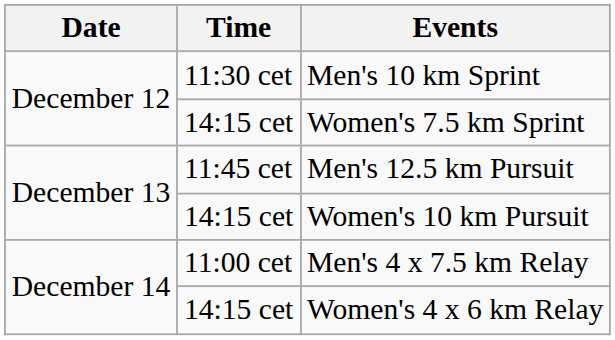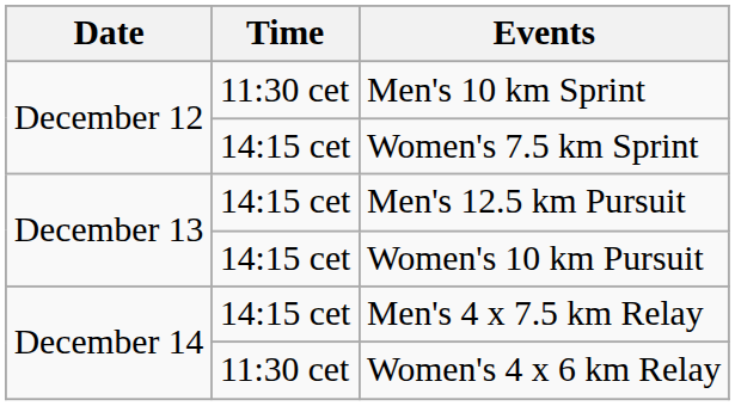Men's 12.5 km Pursuit | Time: 11:45 cet -> 14:15 cet
Men's 4 x 7.5 km Relay | Time: 11:00 cet -> 14:15 cet
Women's 4 x 6 km Relay | Time: 14:15 cet -> 11:30 cet
